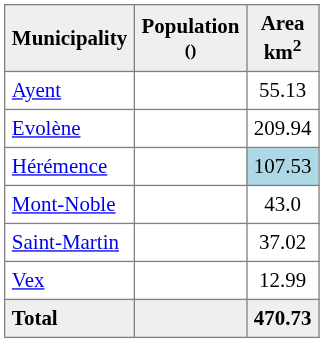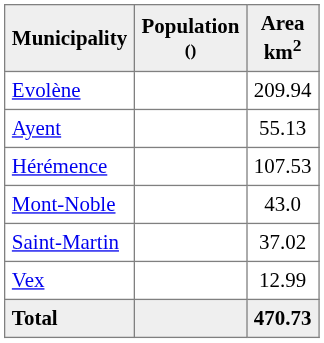rows swapped: Ayent <-> Evolène
Hérémence | Area km2: lightblue background -> no background
